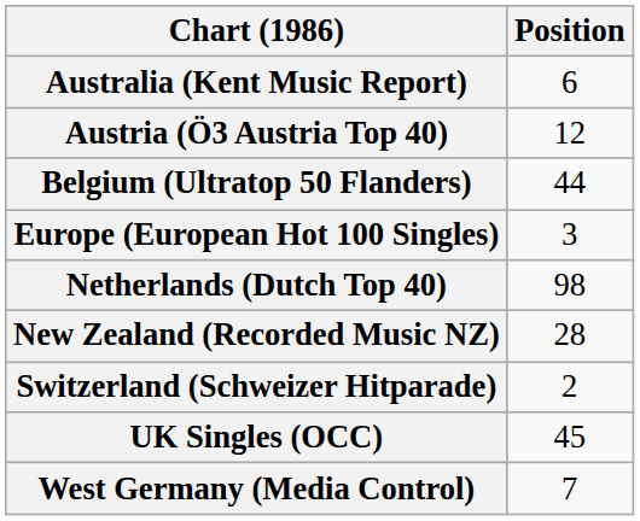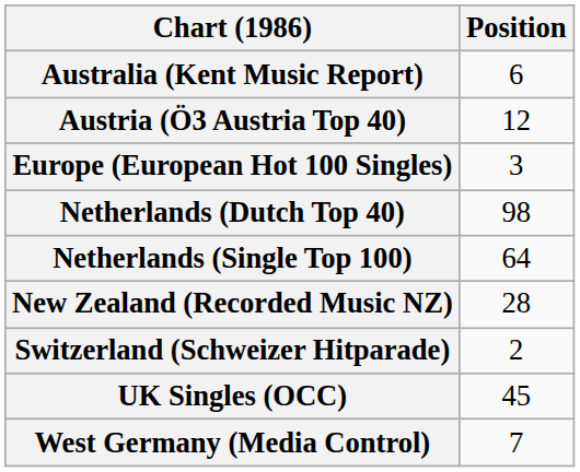- row: Belgium (Ultratop 50 Flanders) | 44
+ row: Netherlands (Single Top 100) | 64
